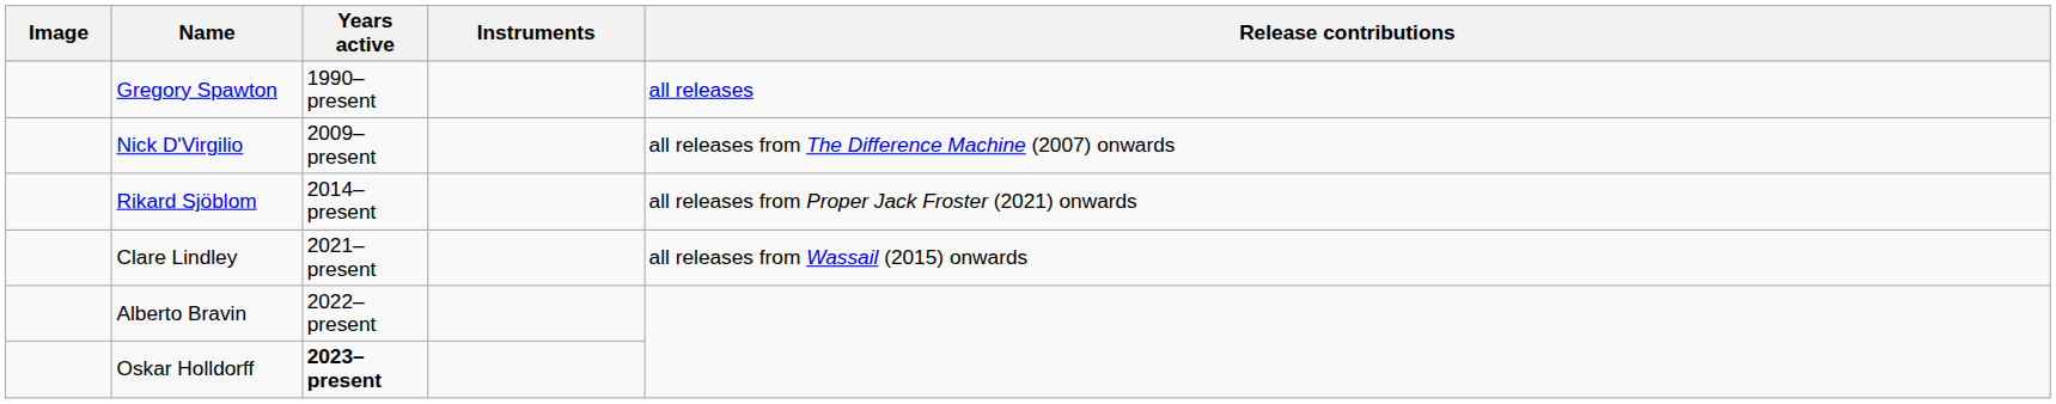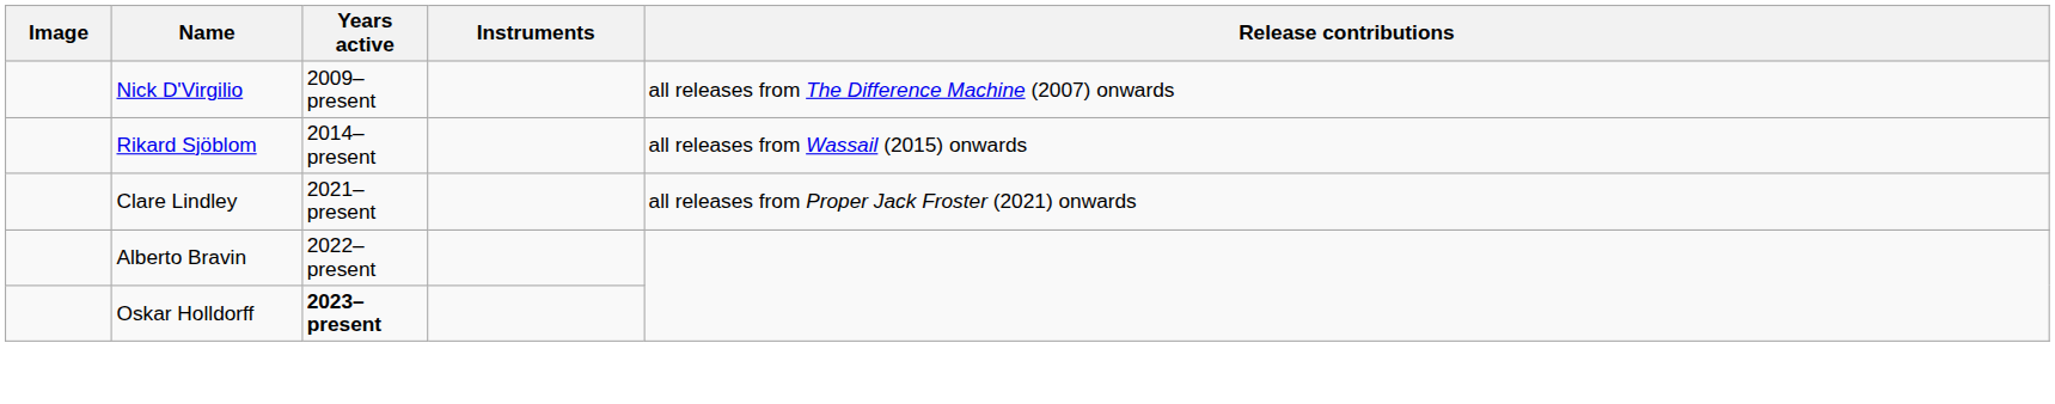- row: Gregory Spawton | 1990–present | all releases
Rikard Sjöblom | Release contributions: all releases from Proper Jack Froster (2021) onwards -> all releases from Wassail (2015) onwards
Clare Lindley | Release contributions: all releases from Wassail (2015) onwards -> all releases from Proper Jack Froster (2021) onwards
